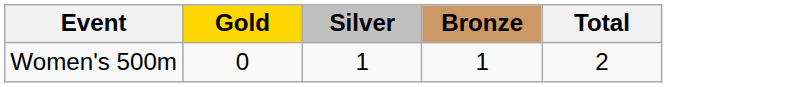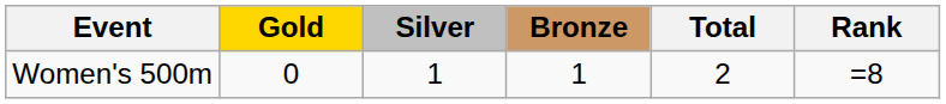+ column: Rank | =8
